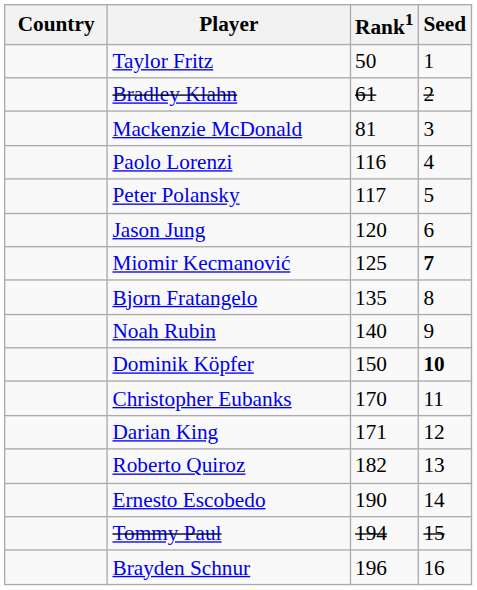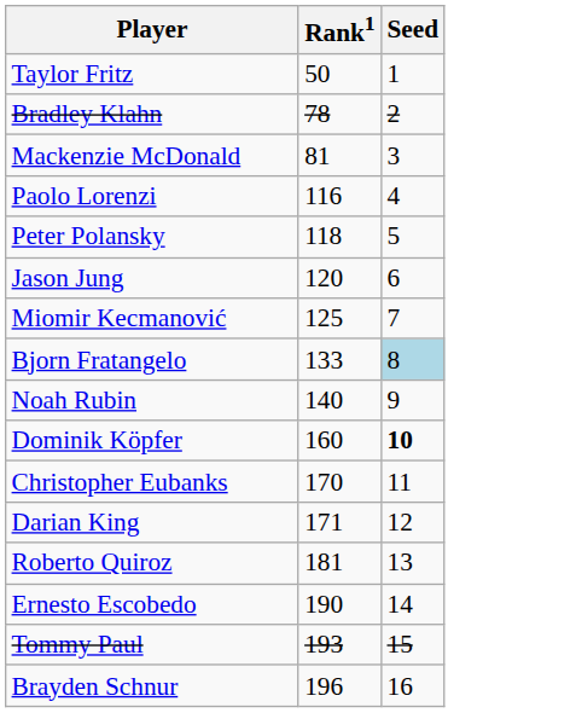- column: Country
Bradley Klahn | Rank1: 61 -> 78
Peter Polansky | Rank1: 117 -> 118
Miomir Kecmanović | Seed: bold -> normal
Bjorn Fratangelo | Rank1: 135 -> 133
Bjorn Fratangelo | Seed: no background -> lightblue background
Dominik Köpfer | Rank1: 150 -> 160
Roberto Quiroz | Rank1: 182 -> 181
Tommy Paul | Rank1: 194 -> 193
